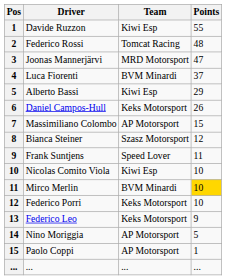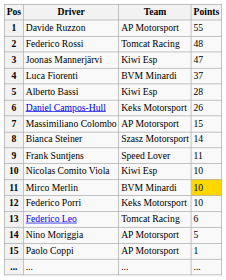Davide Ruzzon | Team: Kiwi Esp -> AP Motorsport
Joonas Mannerjärvi | Team: MRD Motorsport -> Kiwi Esp
Alberto Bassi | Points: 29 -> 28
Bianca Steiner | Points: 12 -> 14
Federico Leo | Team: Keks Motorsport -> Tomcat Racing
Federico Leo | Points: 9 -> 6
